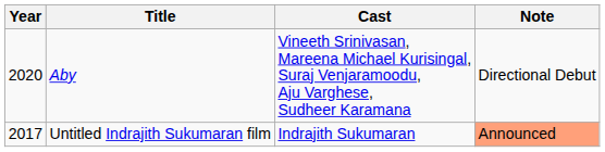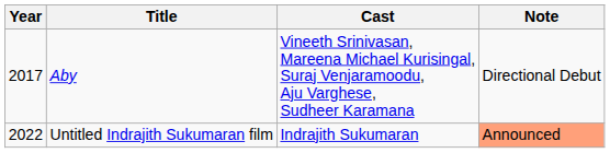Aby | Year: 2020 -> 2017
Untitled Indrajith Sukumaran film | Year: 2017 -> 2022
